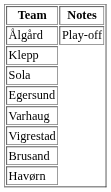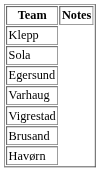- row: Ålgård | Play-off
